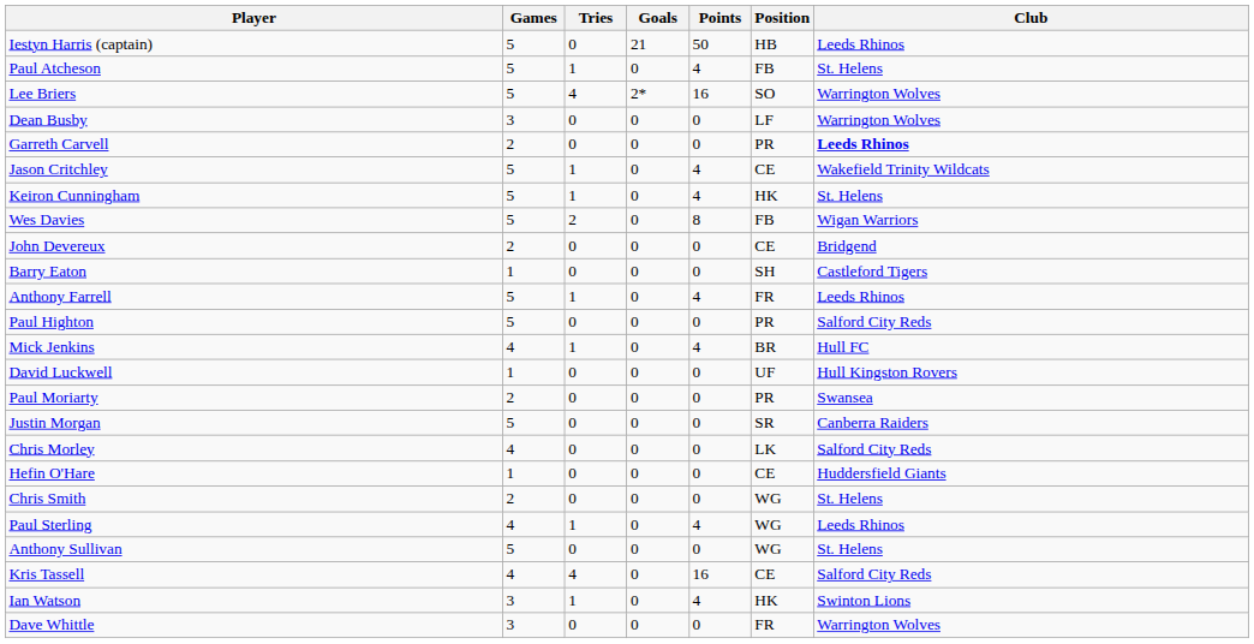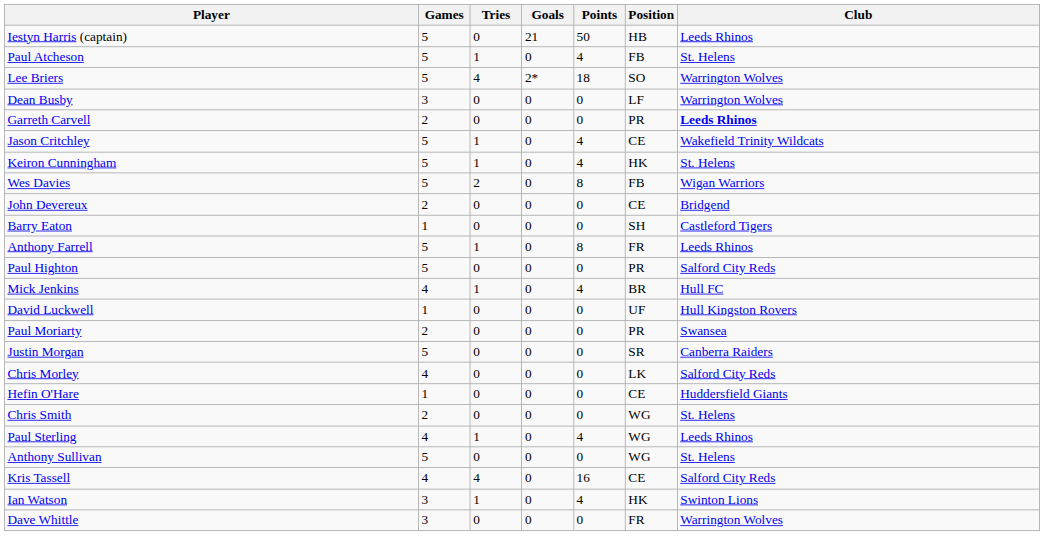Lee Briers | Points: 16 -> 18
Anthony Farrell | Points: 4 -> 8
